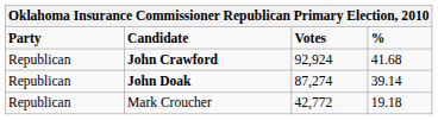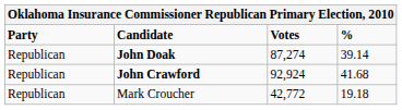rows swapped: John Crawford <-> John Doak
